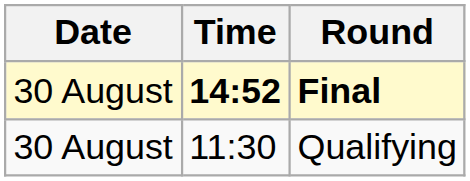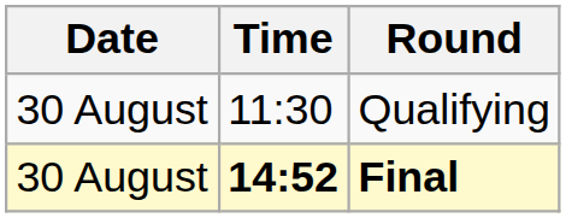rows swapped: Qualifying <-> Final
